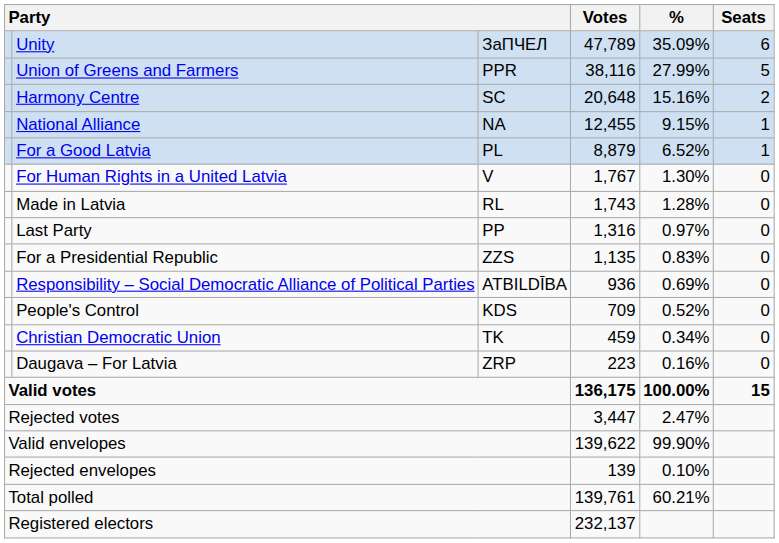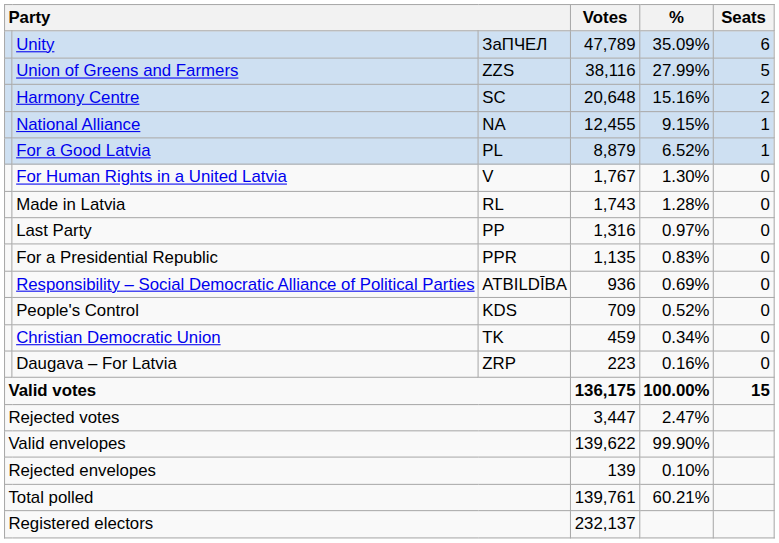Union of Greens and Farmers | column 3: PPR -> ZZS
For a Presidential Republic | column 3: ZZS -> PPR
